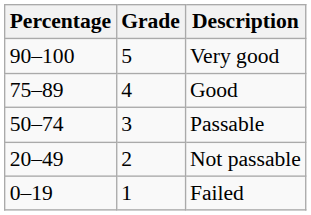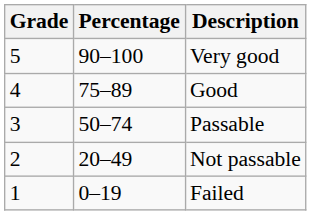columns swapped: Percentage <-> Grade
